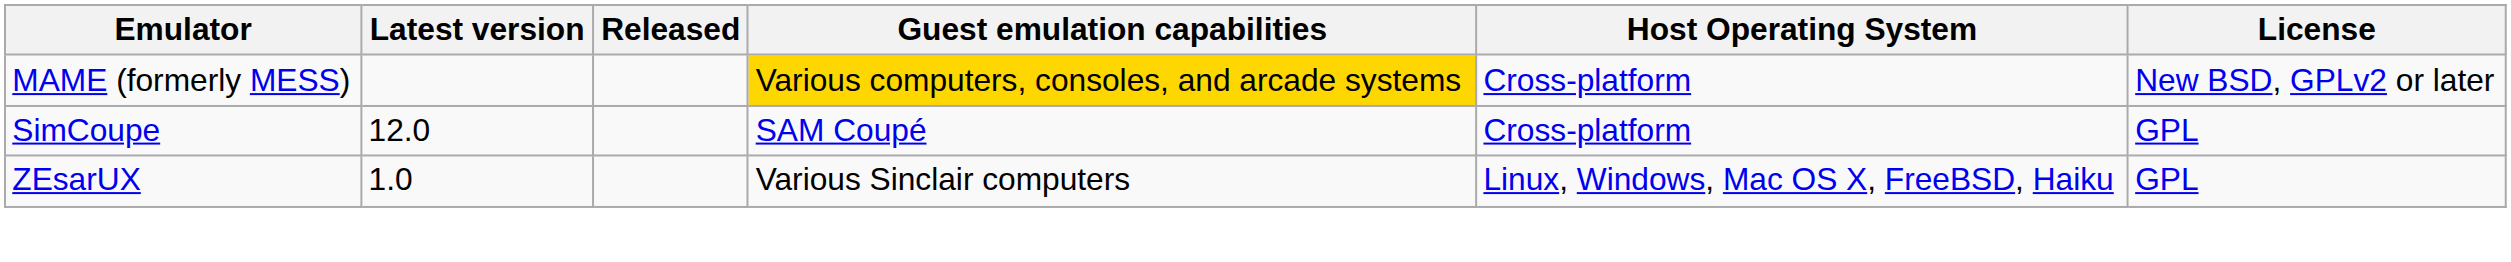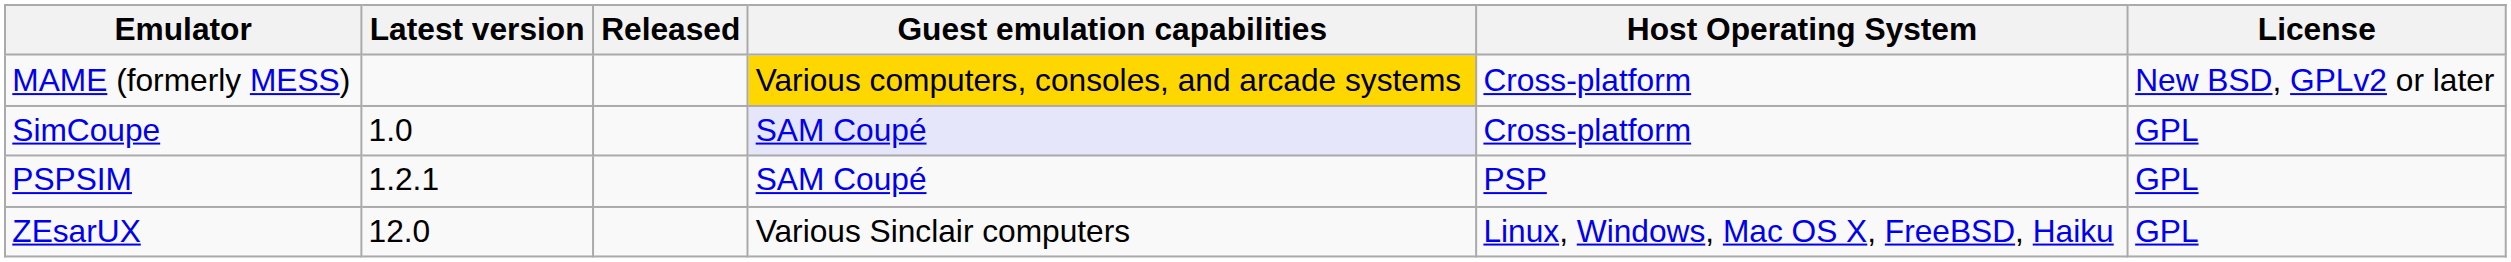SimCoupe | Latest version: 12.0 -> 1.0
SimCoupe | Guest emulation capabilities: no background -> lavender background
+ row: PSPSIM | 1.2.1 | SAM Coupé | PSP | GPL
ZEsarUX | Latest version: 1.0 -> 12.0
